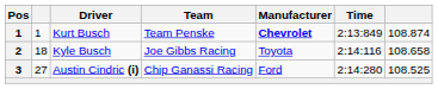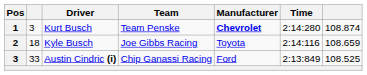Kurt Busch | column 2: 1 -> 3
Kurt Busch | Time: 2:13:849 -> 2:14:280
Kyle Busch | column 7: 108.658 -> 108.659
Austin Cindric (i) | column 2: 27 -> 33
Austin Cindric (i) | Time: 2:14:280 -> 2:13:849
